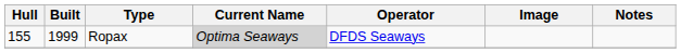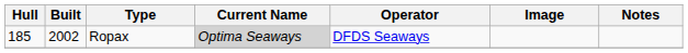Ropax | Hull: 155 -> 185
Ropax | Built: 1999 -> 2002
